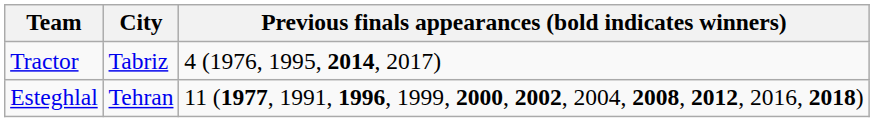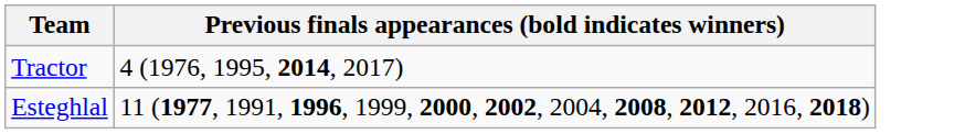- column: City | Tabriz | Tehran
